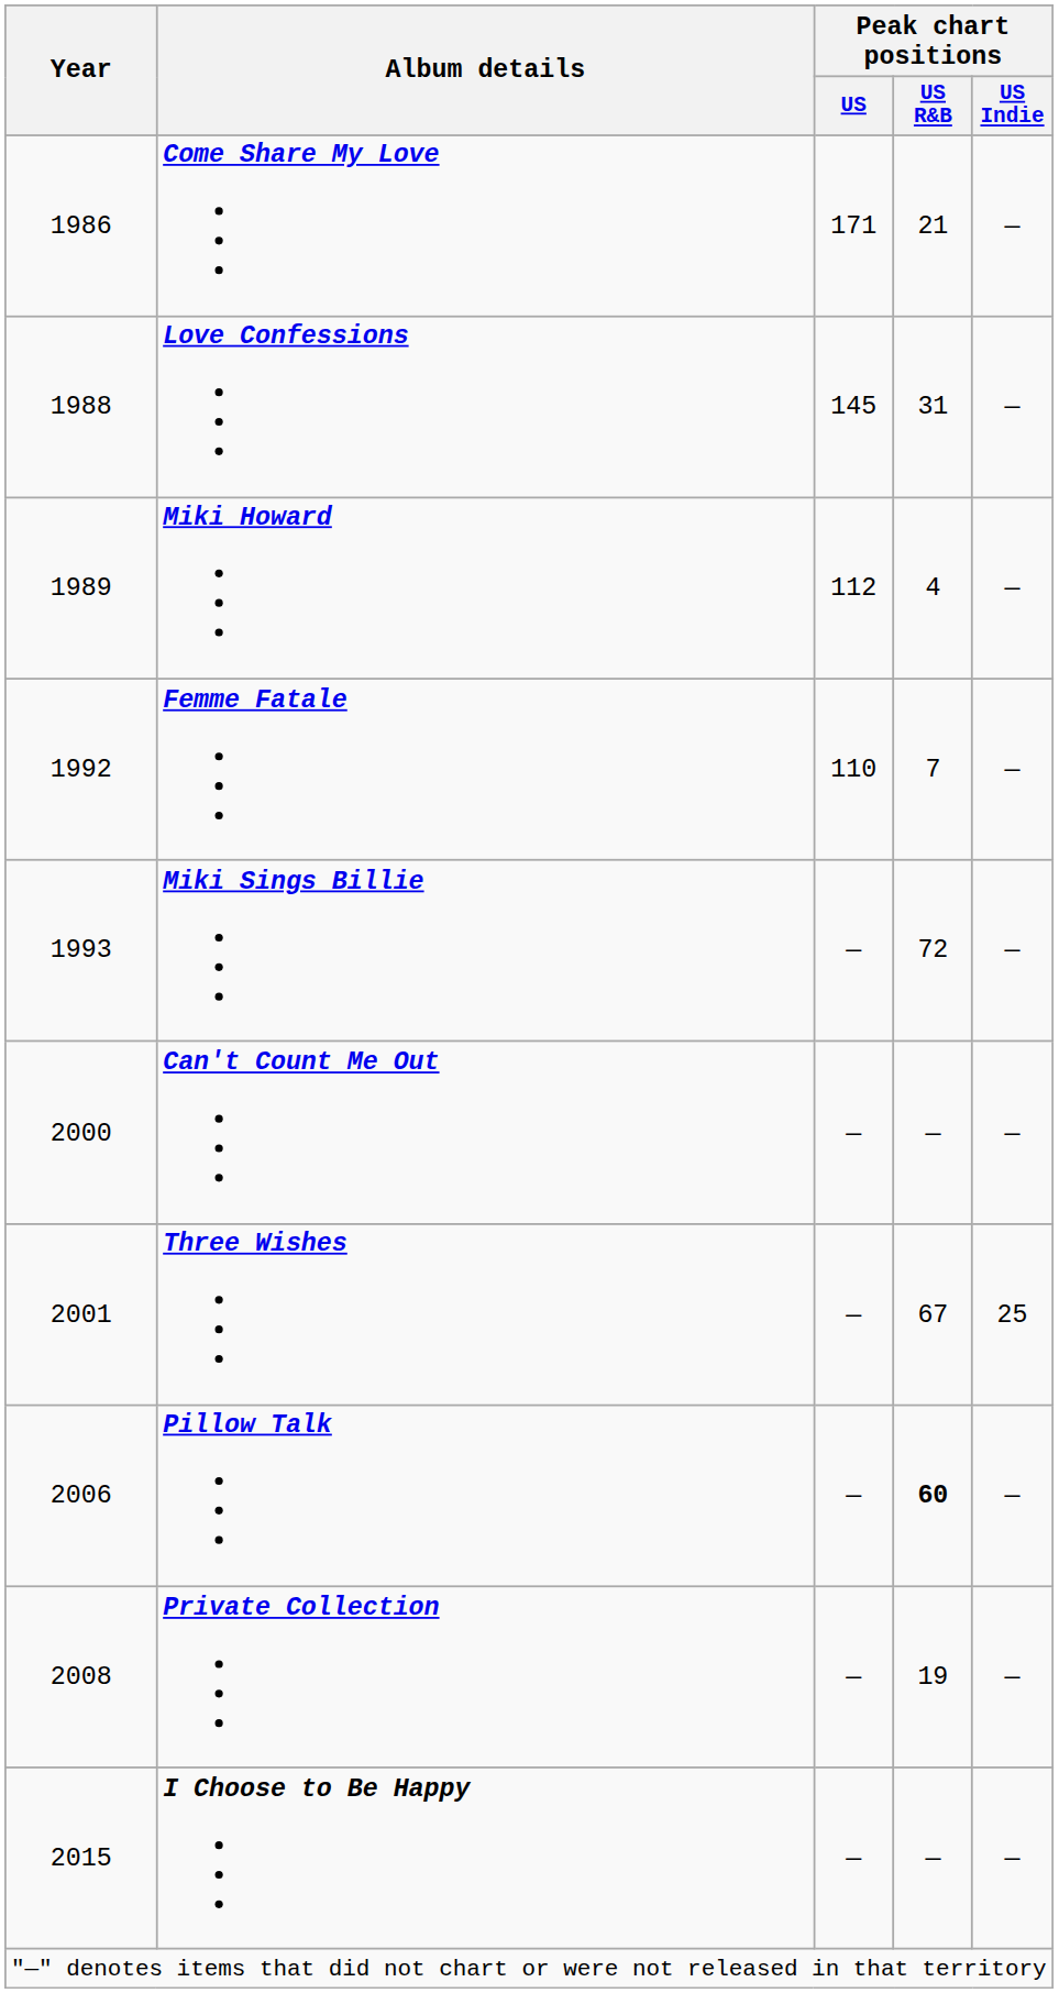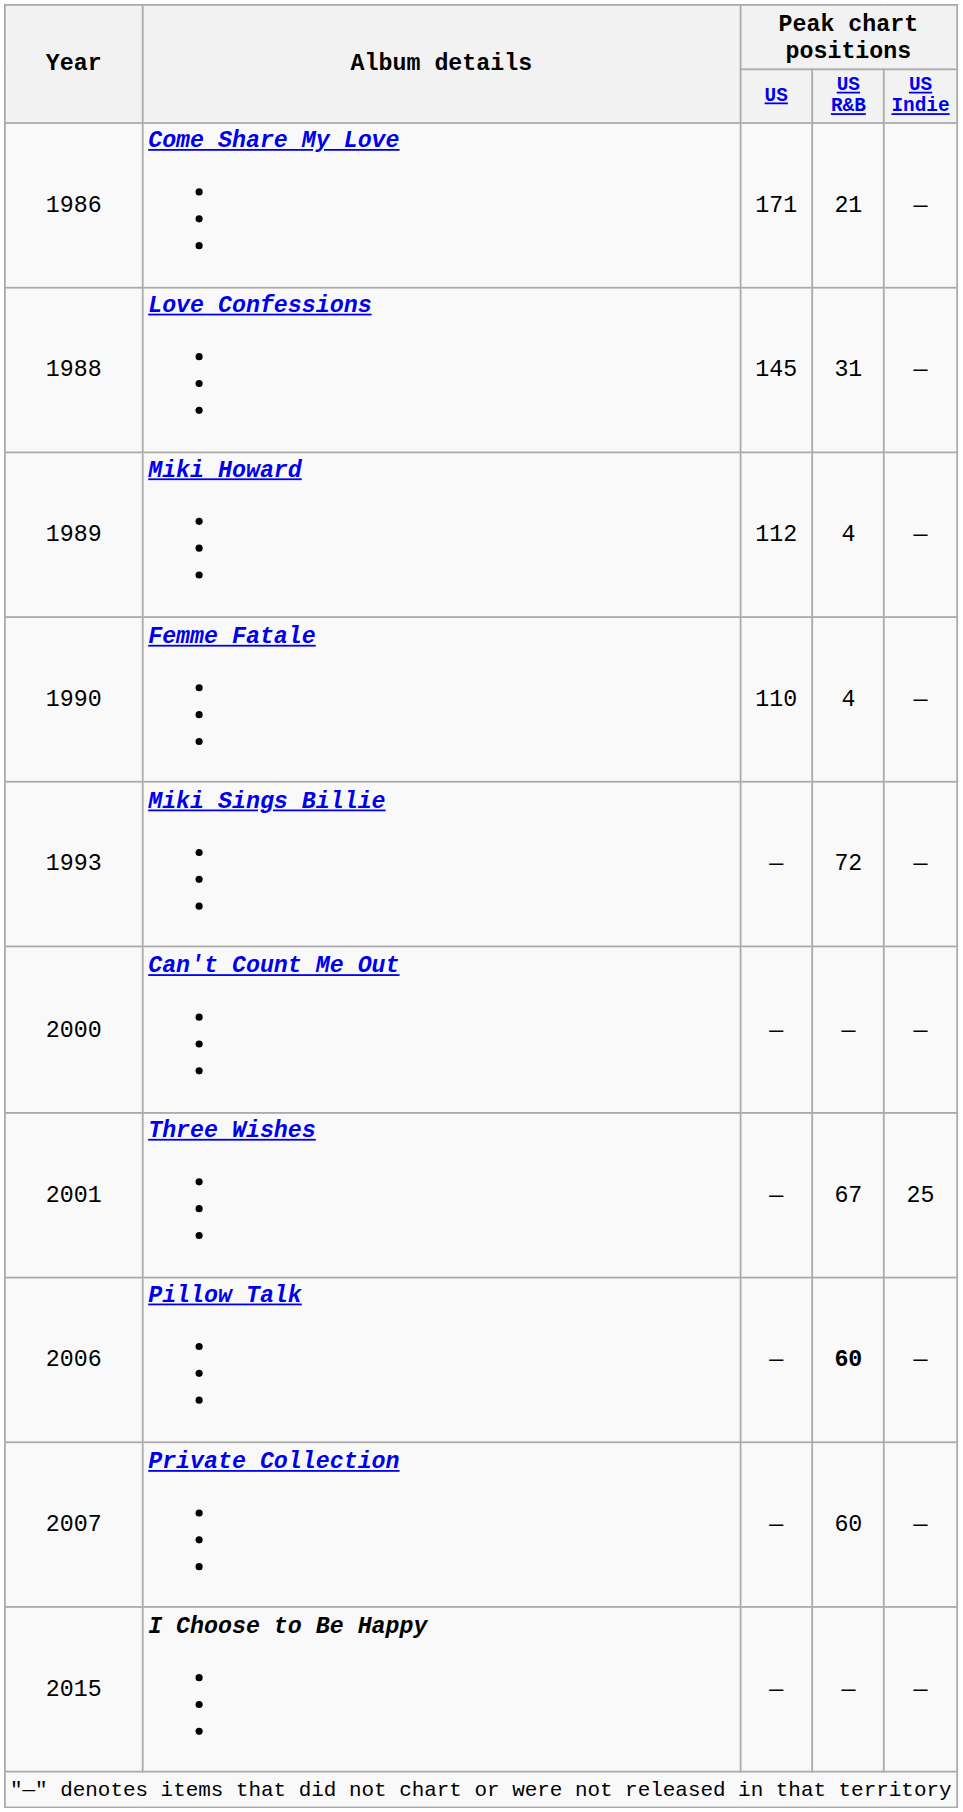Femme Fatale | Year: 1992 -> 1990
Femme Fatale | Peak chart positions / US R&B: 7 -> 4
Private Collection | Year: 2008 -> 2007
Private Collection | Peak chart positions / US R&B: 19 -> 60
